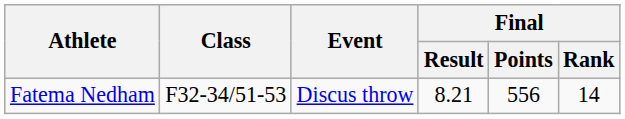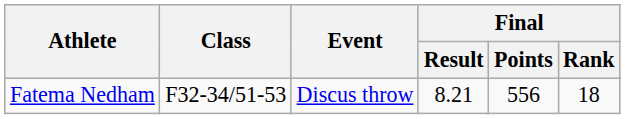Fatema Nedham | Final / Rank: 14 -> 18
